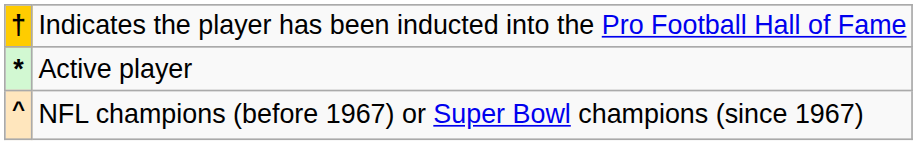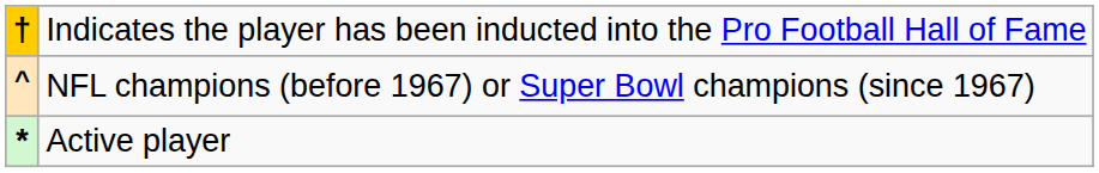rows swapped: * <-> ^
